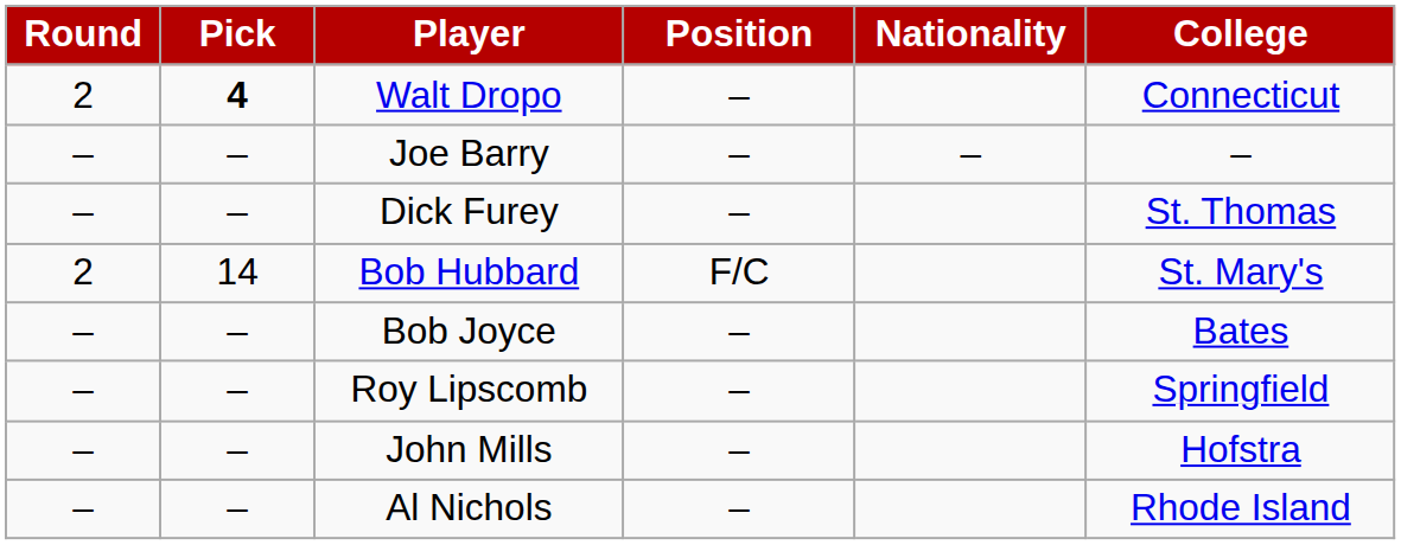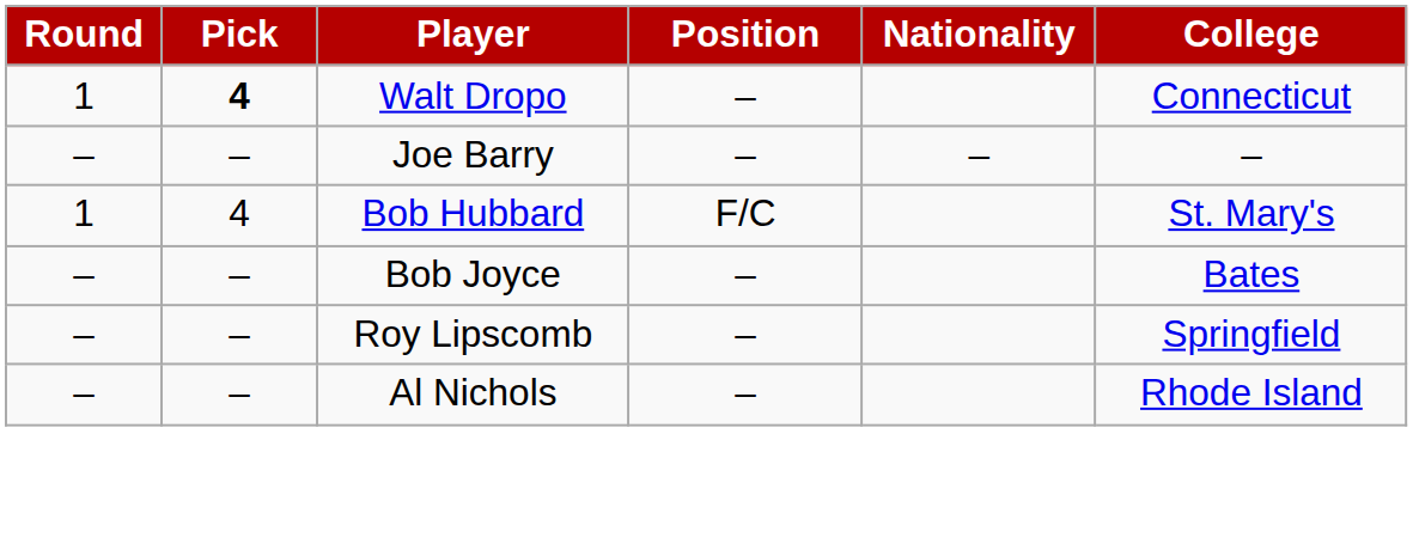Walt Dropo | Round: 2 -> 1
- row: – | – | Dick Furey | – | St. Thomas
Bob Hubbard | Round: 2 -> 1
Bob Hubbard | Pick: 14 -> 4
- row: – | – | John Mills | – | Hofstra
